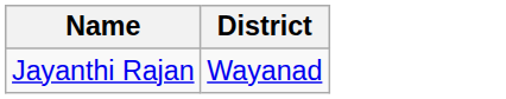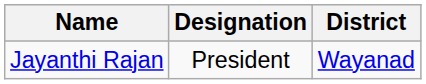+ column: Designation | President
